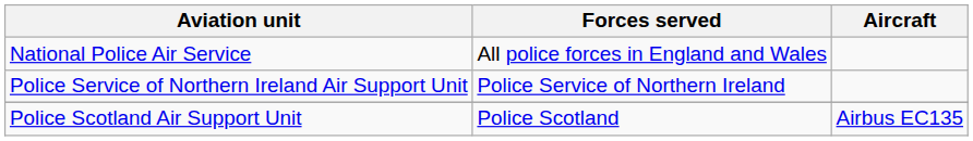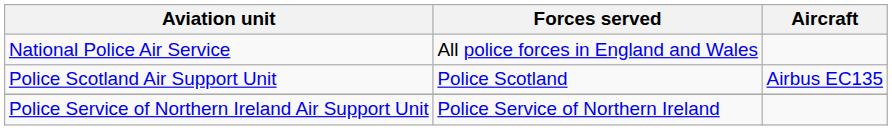rows swapped: Police Service of Northern Ireland Air Support Unit <-> Police Scotland Air Support Unit
